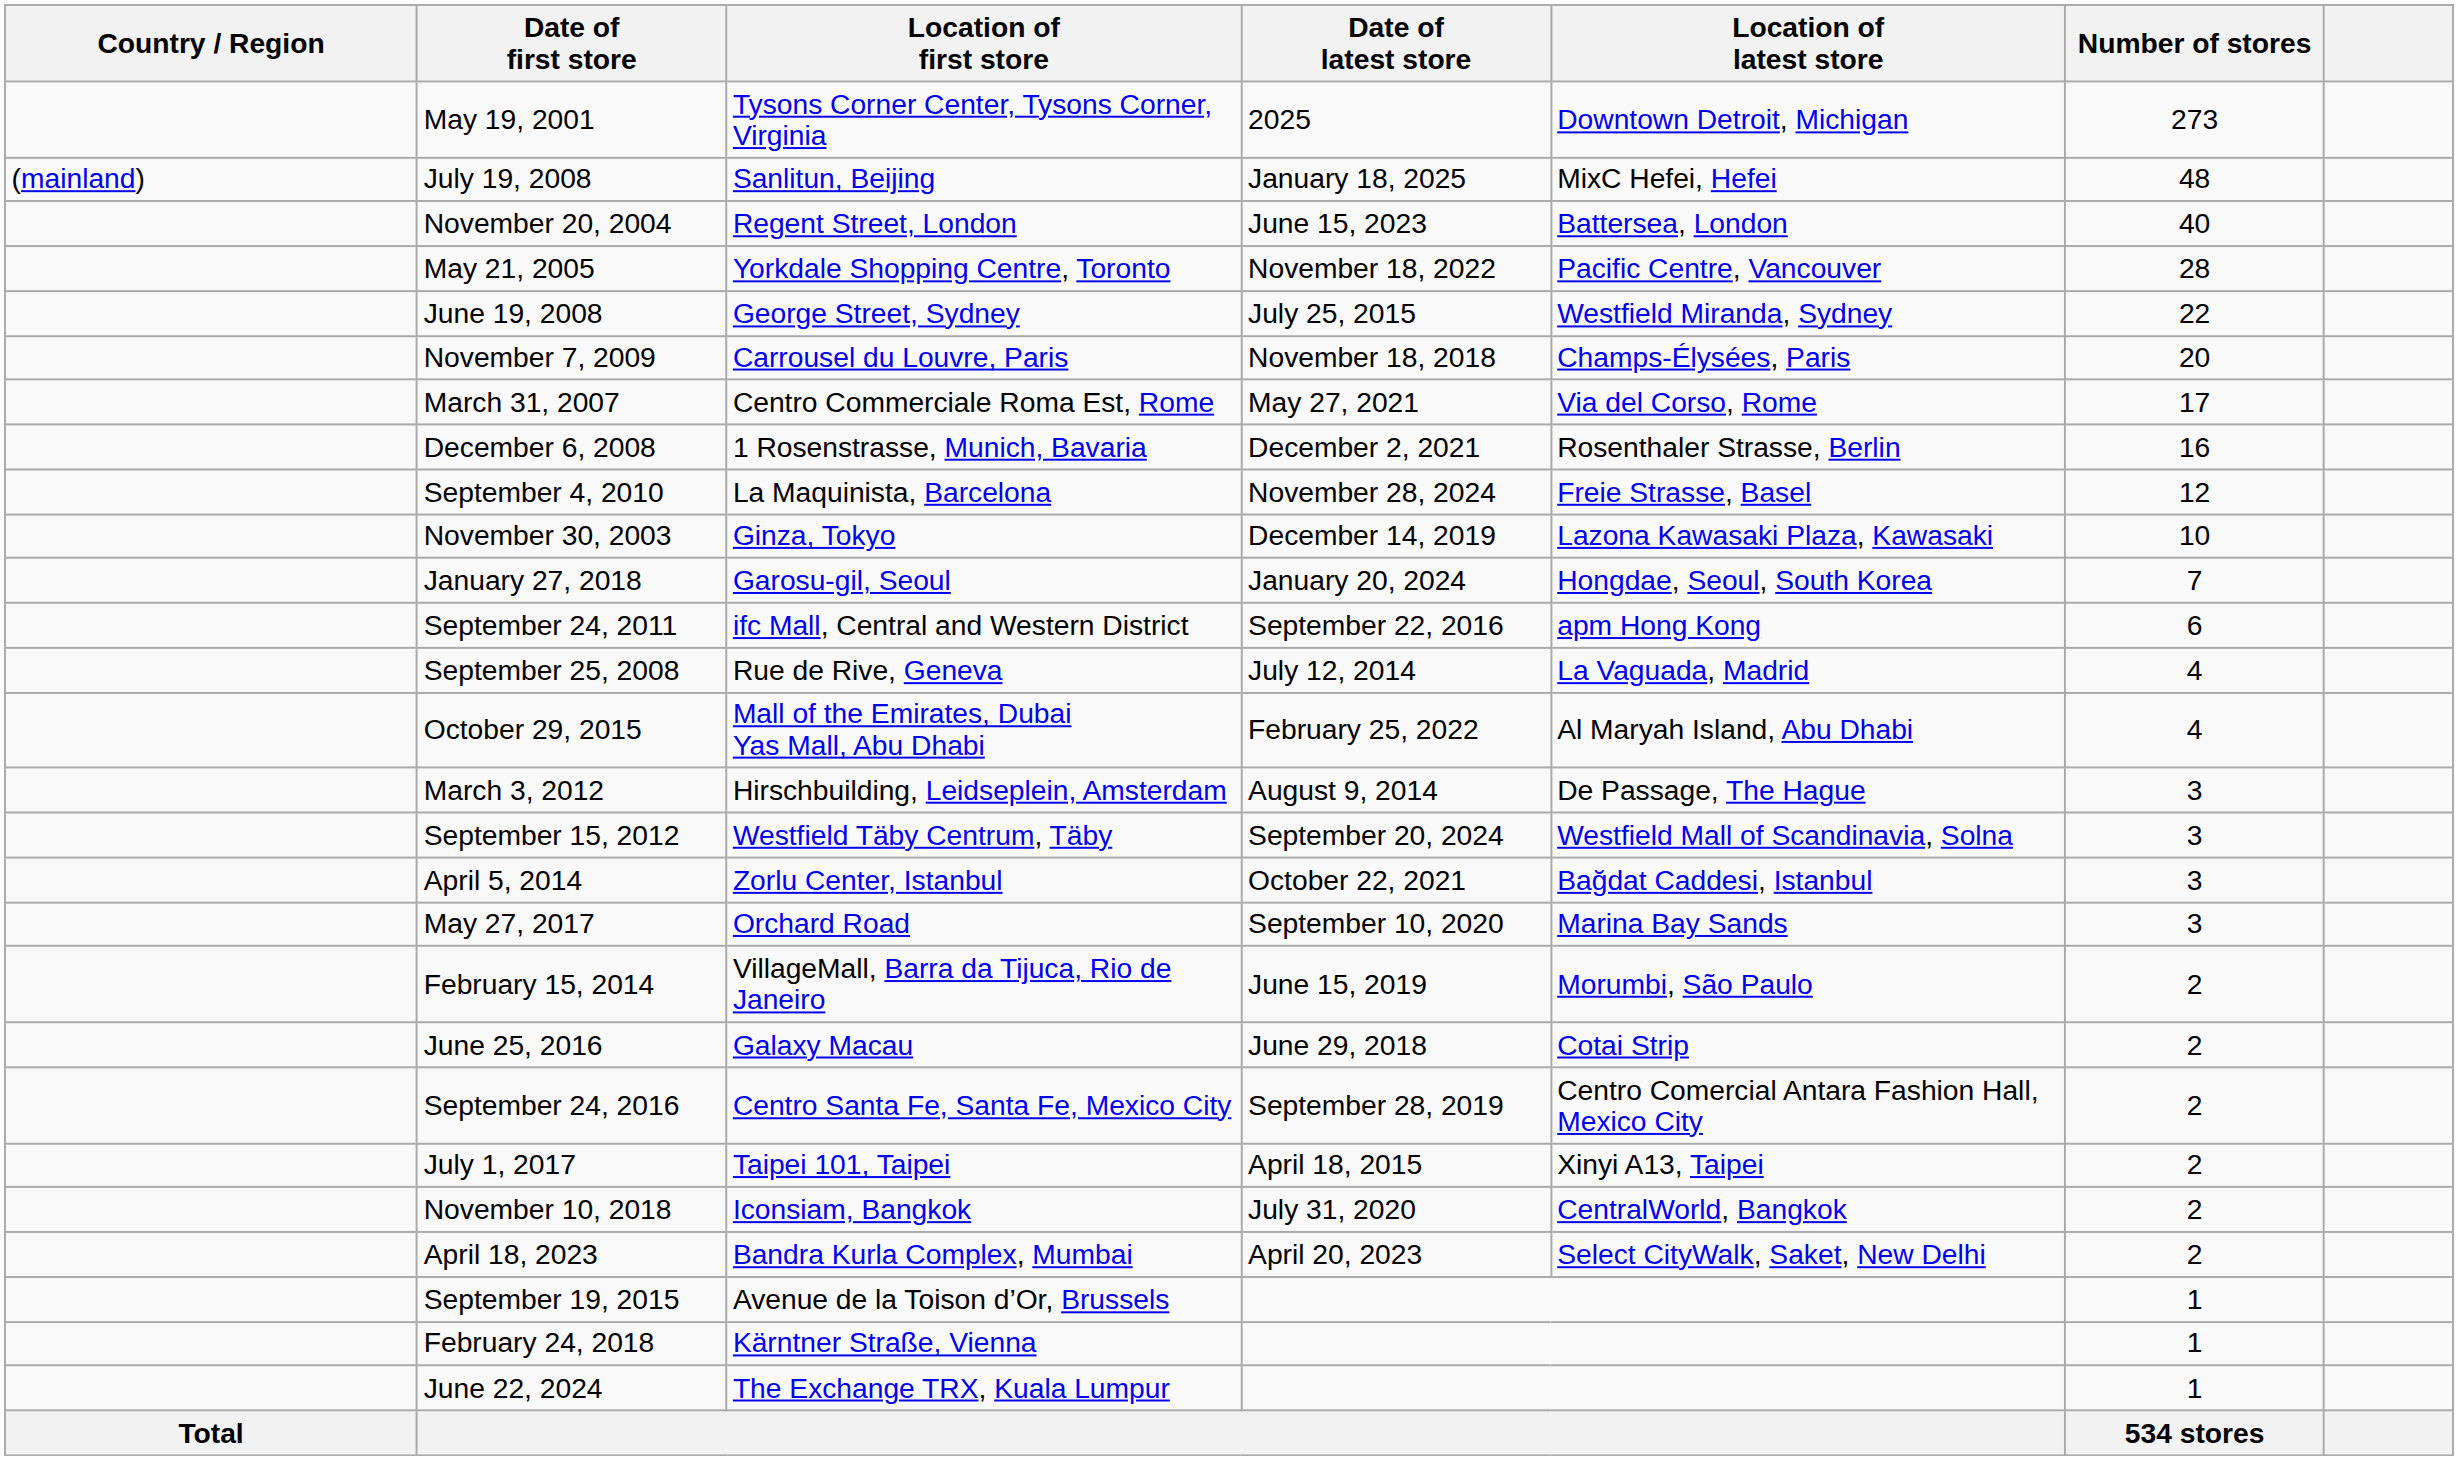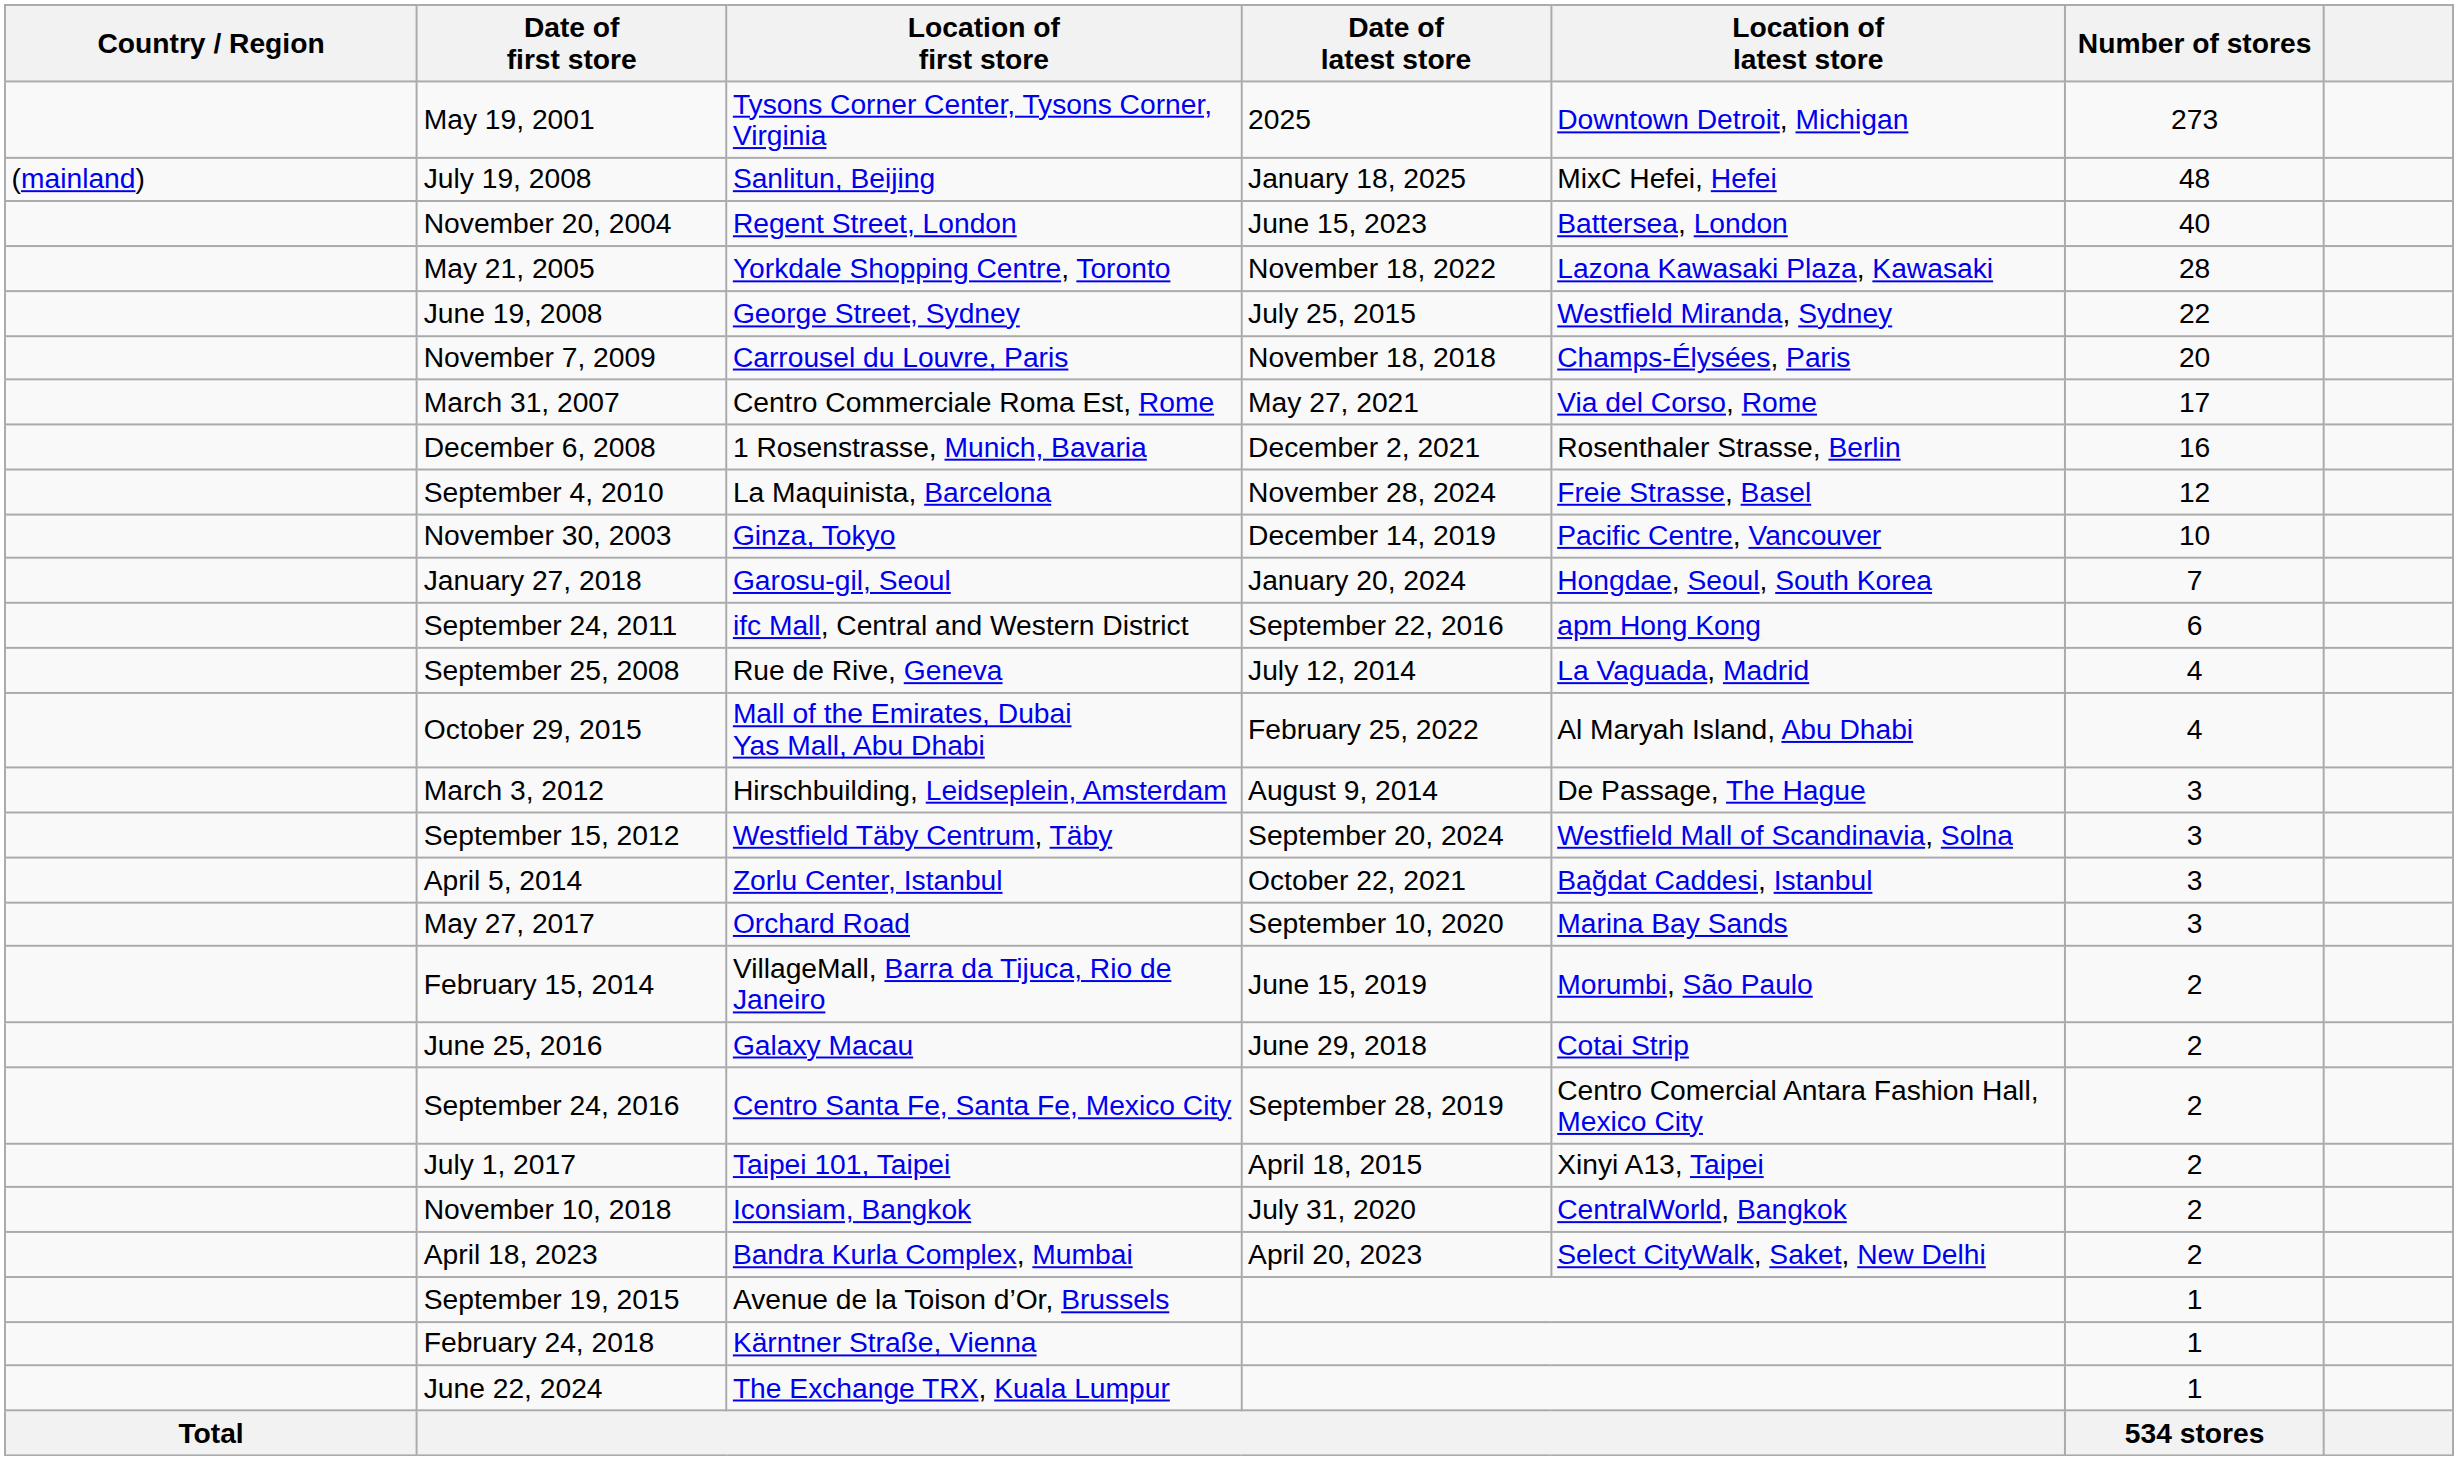May 21, 2005 | Location of latest store: Pacific Centre, Vancouver -> Lazona Kawasaki Plaza, Kawasaki
November 30, 2003 | Location of latest store: Lazona Kawasaki Plaza, Kawasaki -> Pacific Centre, Vancouver
